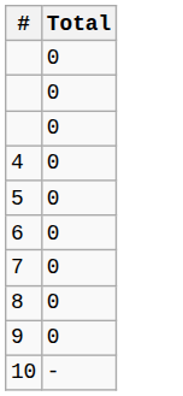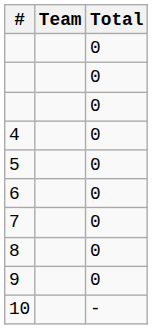+ column: Team
